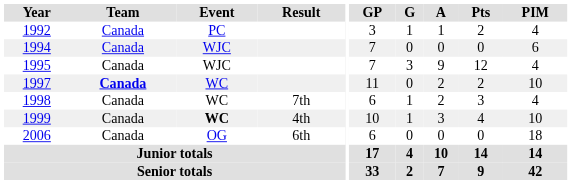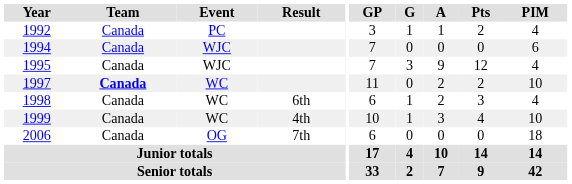1998 | Result: 7th -> 6th
1999 | Event: bold -> normal
2006 | Result: 6th -> 7th
